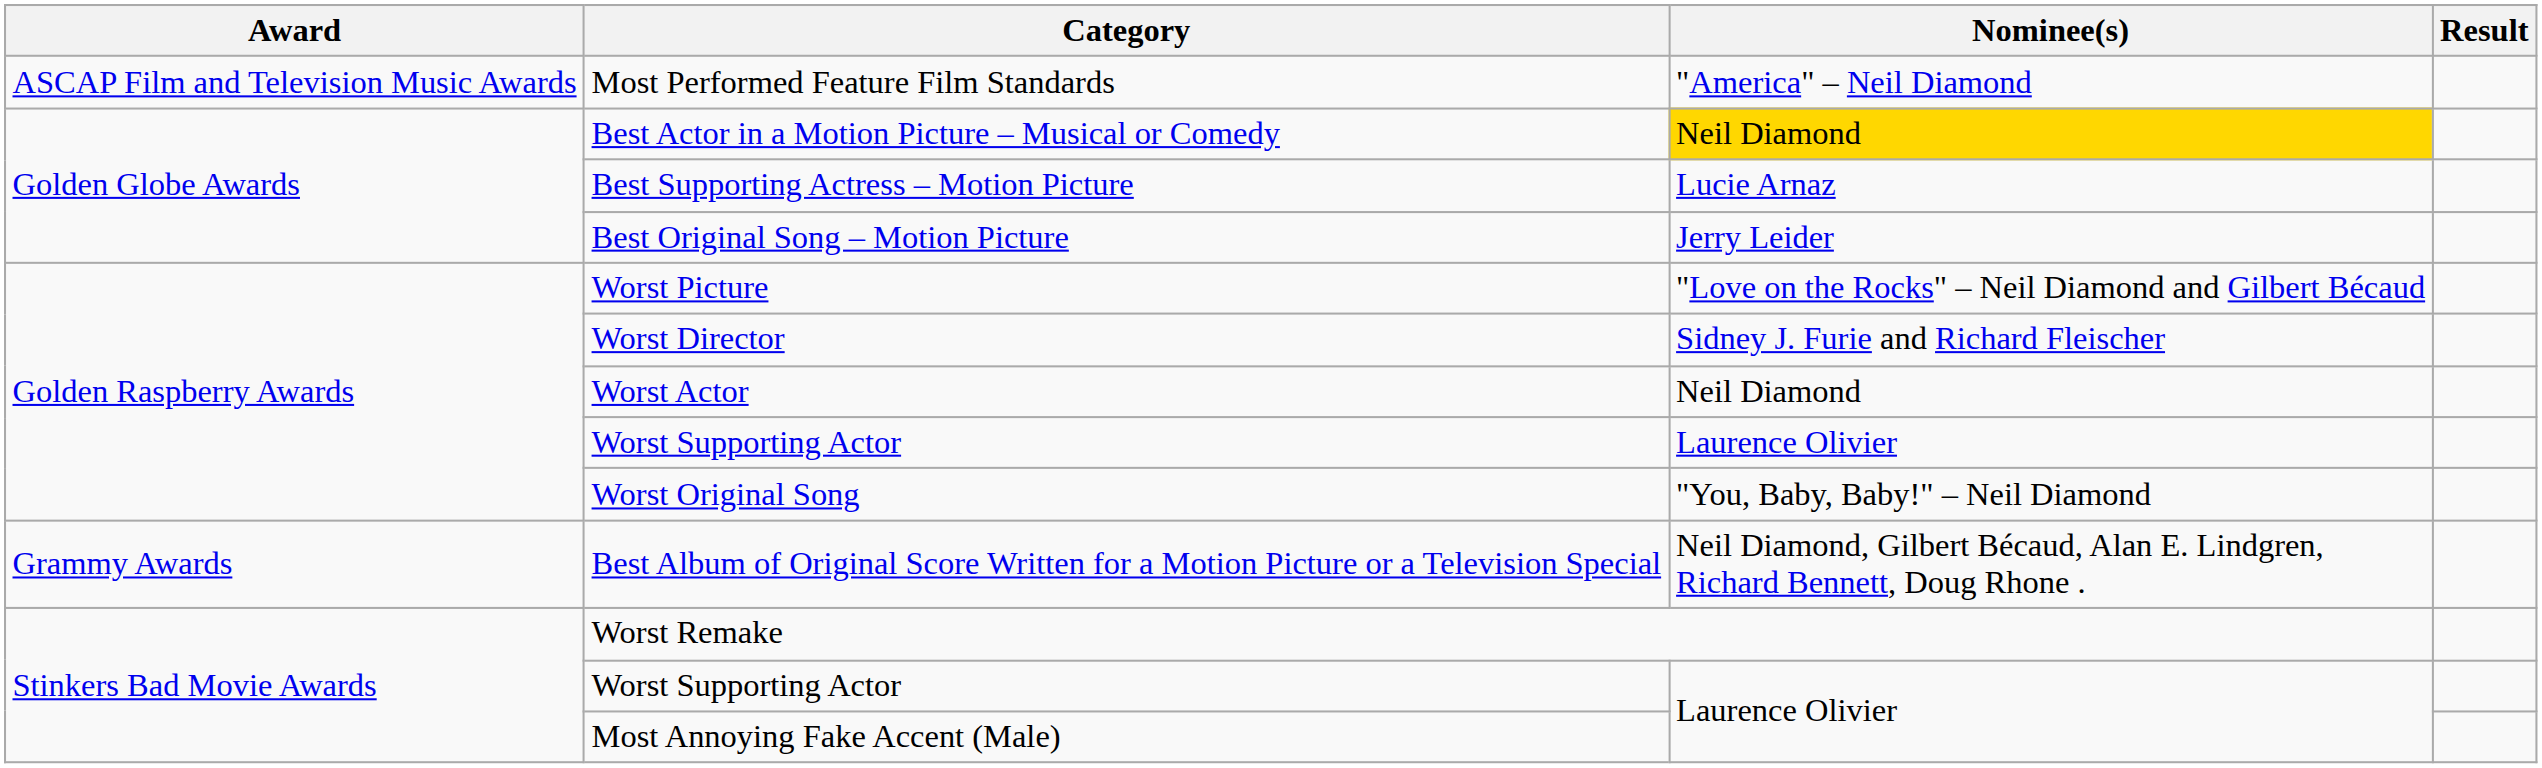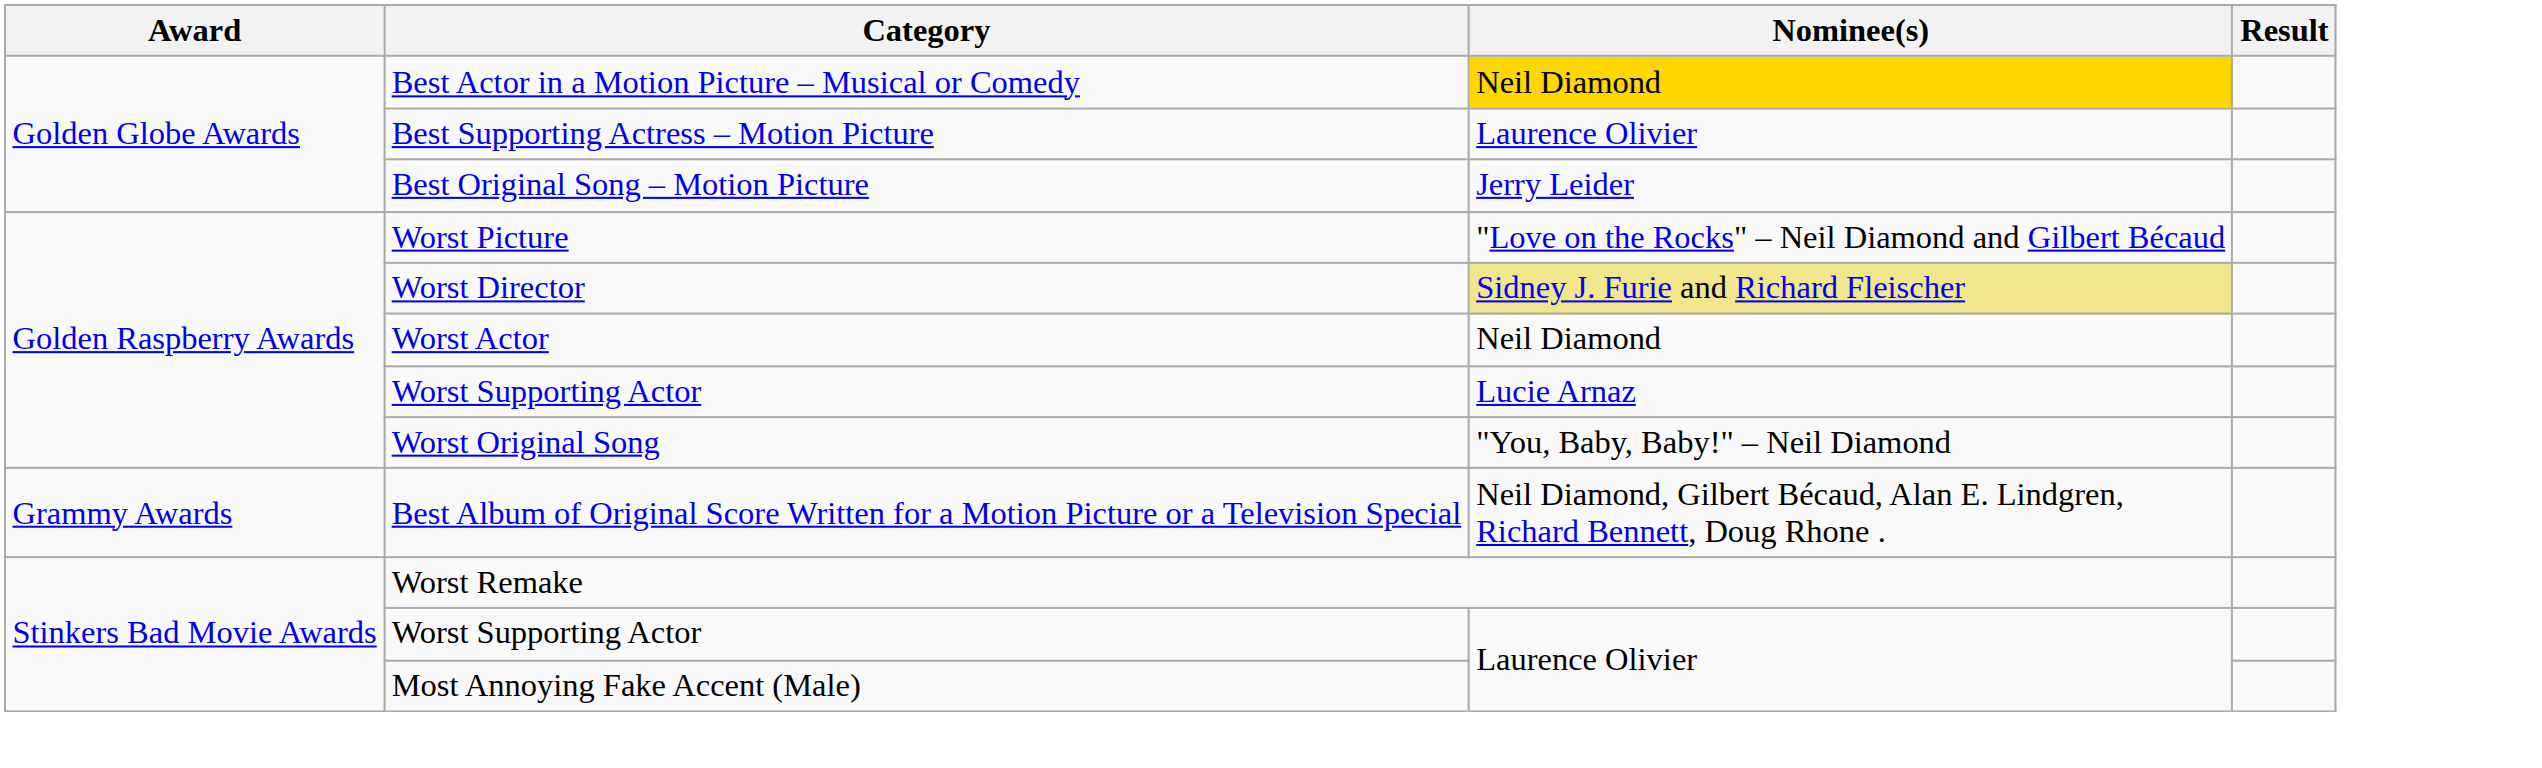- row: ASCAP Film and Television Music Awards | Most Performed Feature Film Standards | "America" – Neil Diamond
Best Supporting Actress – Motion Picture | Nominee(s): Lucie Arnaz -> Laurence Olivier
Worst Director | Nominee(s): no background -> khaki background
Golden Raspberry Awards / Worst Supporting Actor | Nominee(s): Laurence Olivier -> Lucie Arnaz
